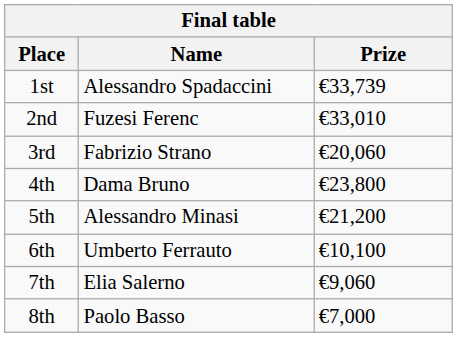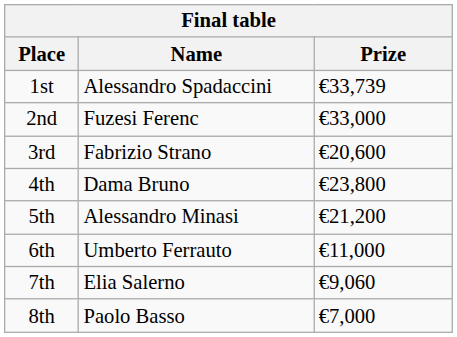2nd | Prize: €33,010 -> €33,000
3rd | Prize: €20,060 -> €20,600
6th | Prize: €10,100 -> €11,000
